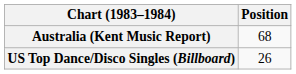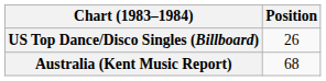rows swapped: Australia (Kent Music Report) <-> US Top Dance/Disco Singles (Billboard)
